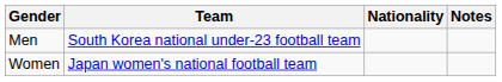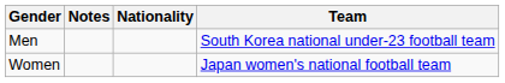columns swapped: Team <-> Notes
